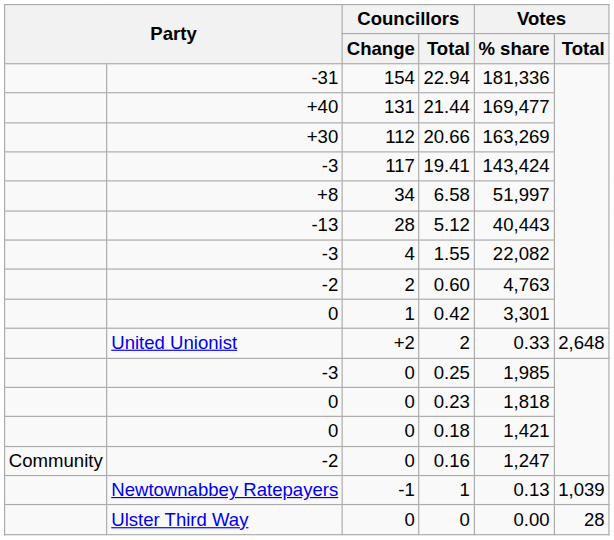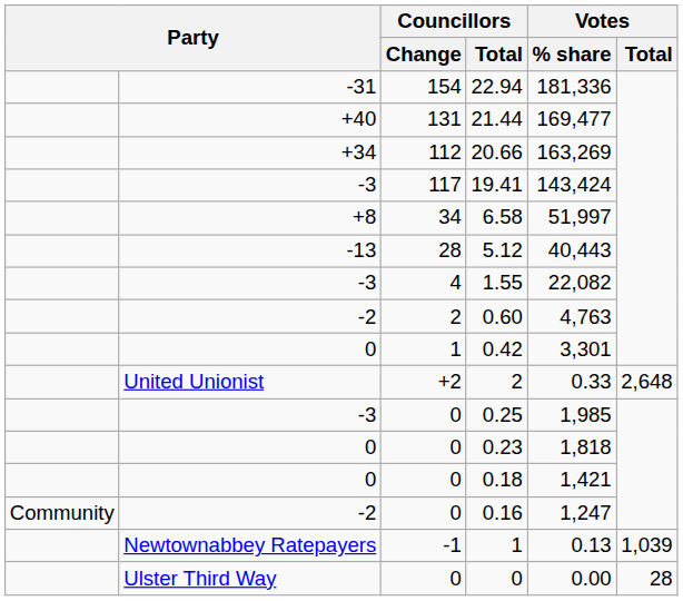20.66 | column 2: +30 -> +34
